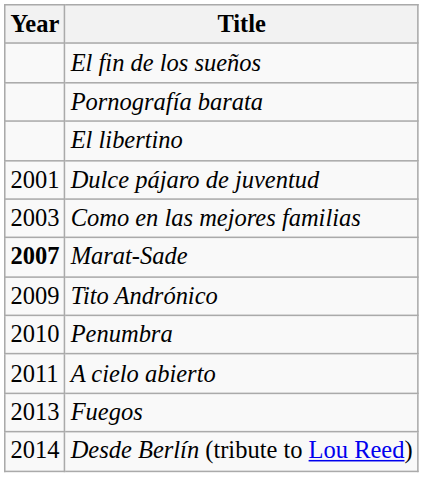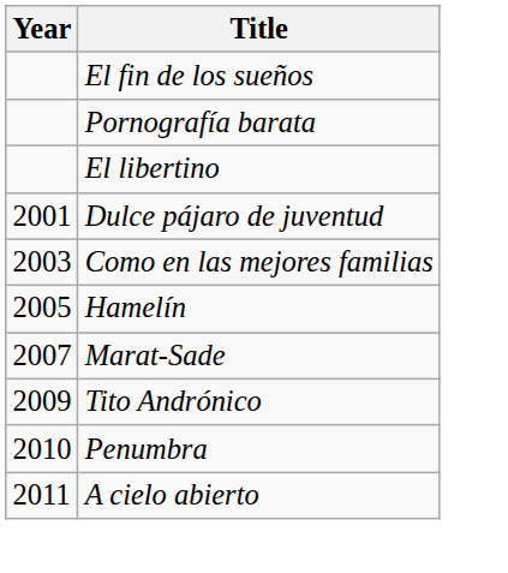+ row: 2005 | Hamelín
Marat-Sade | Year: bold -> normal
- row: 2013 | Fuegos
- row: 2014 | Desde Berlín (tribute to Lou Reed)
